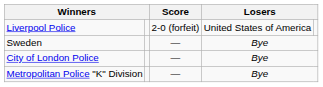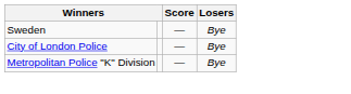- row: Liverpool Police | 2-0 (forfeit) | United States of America
